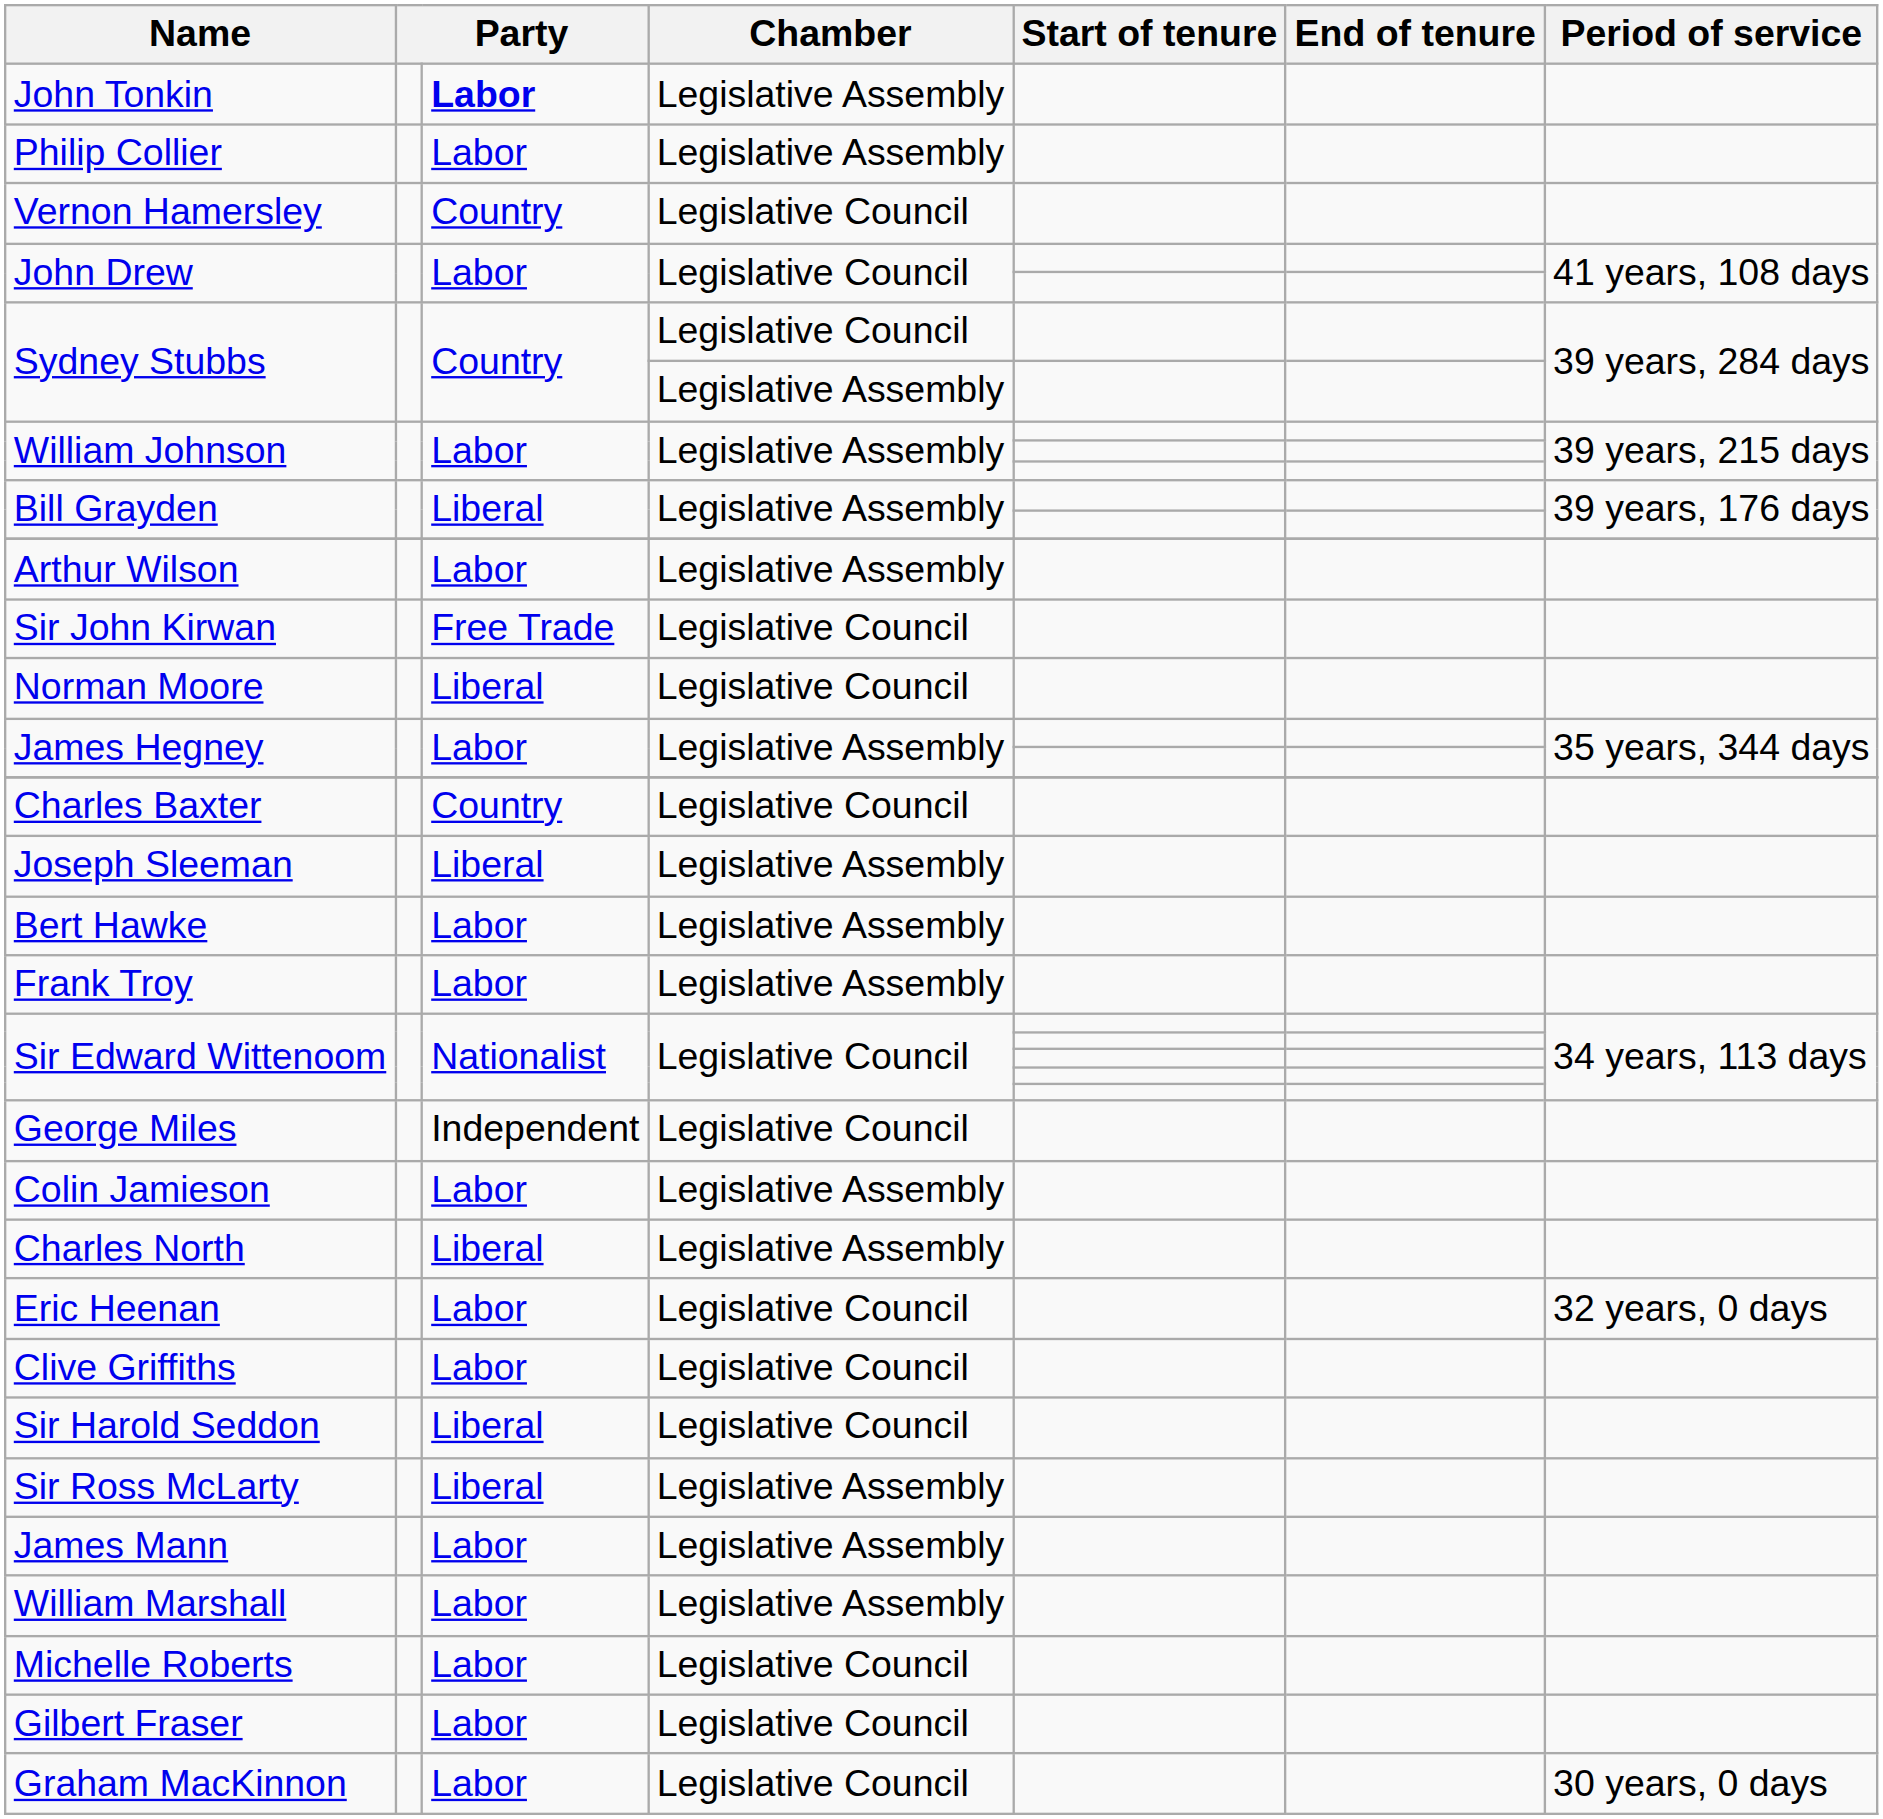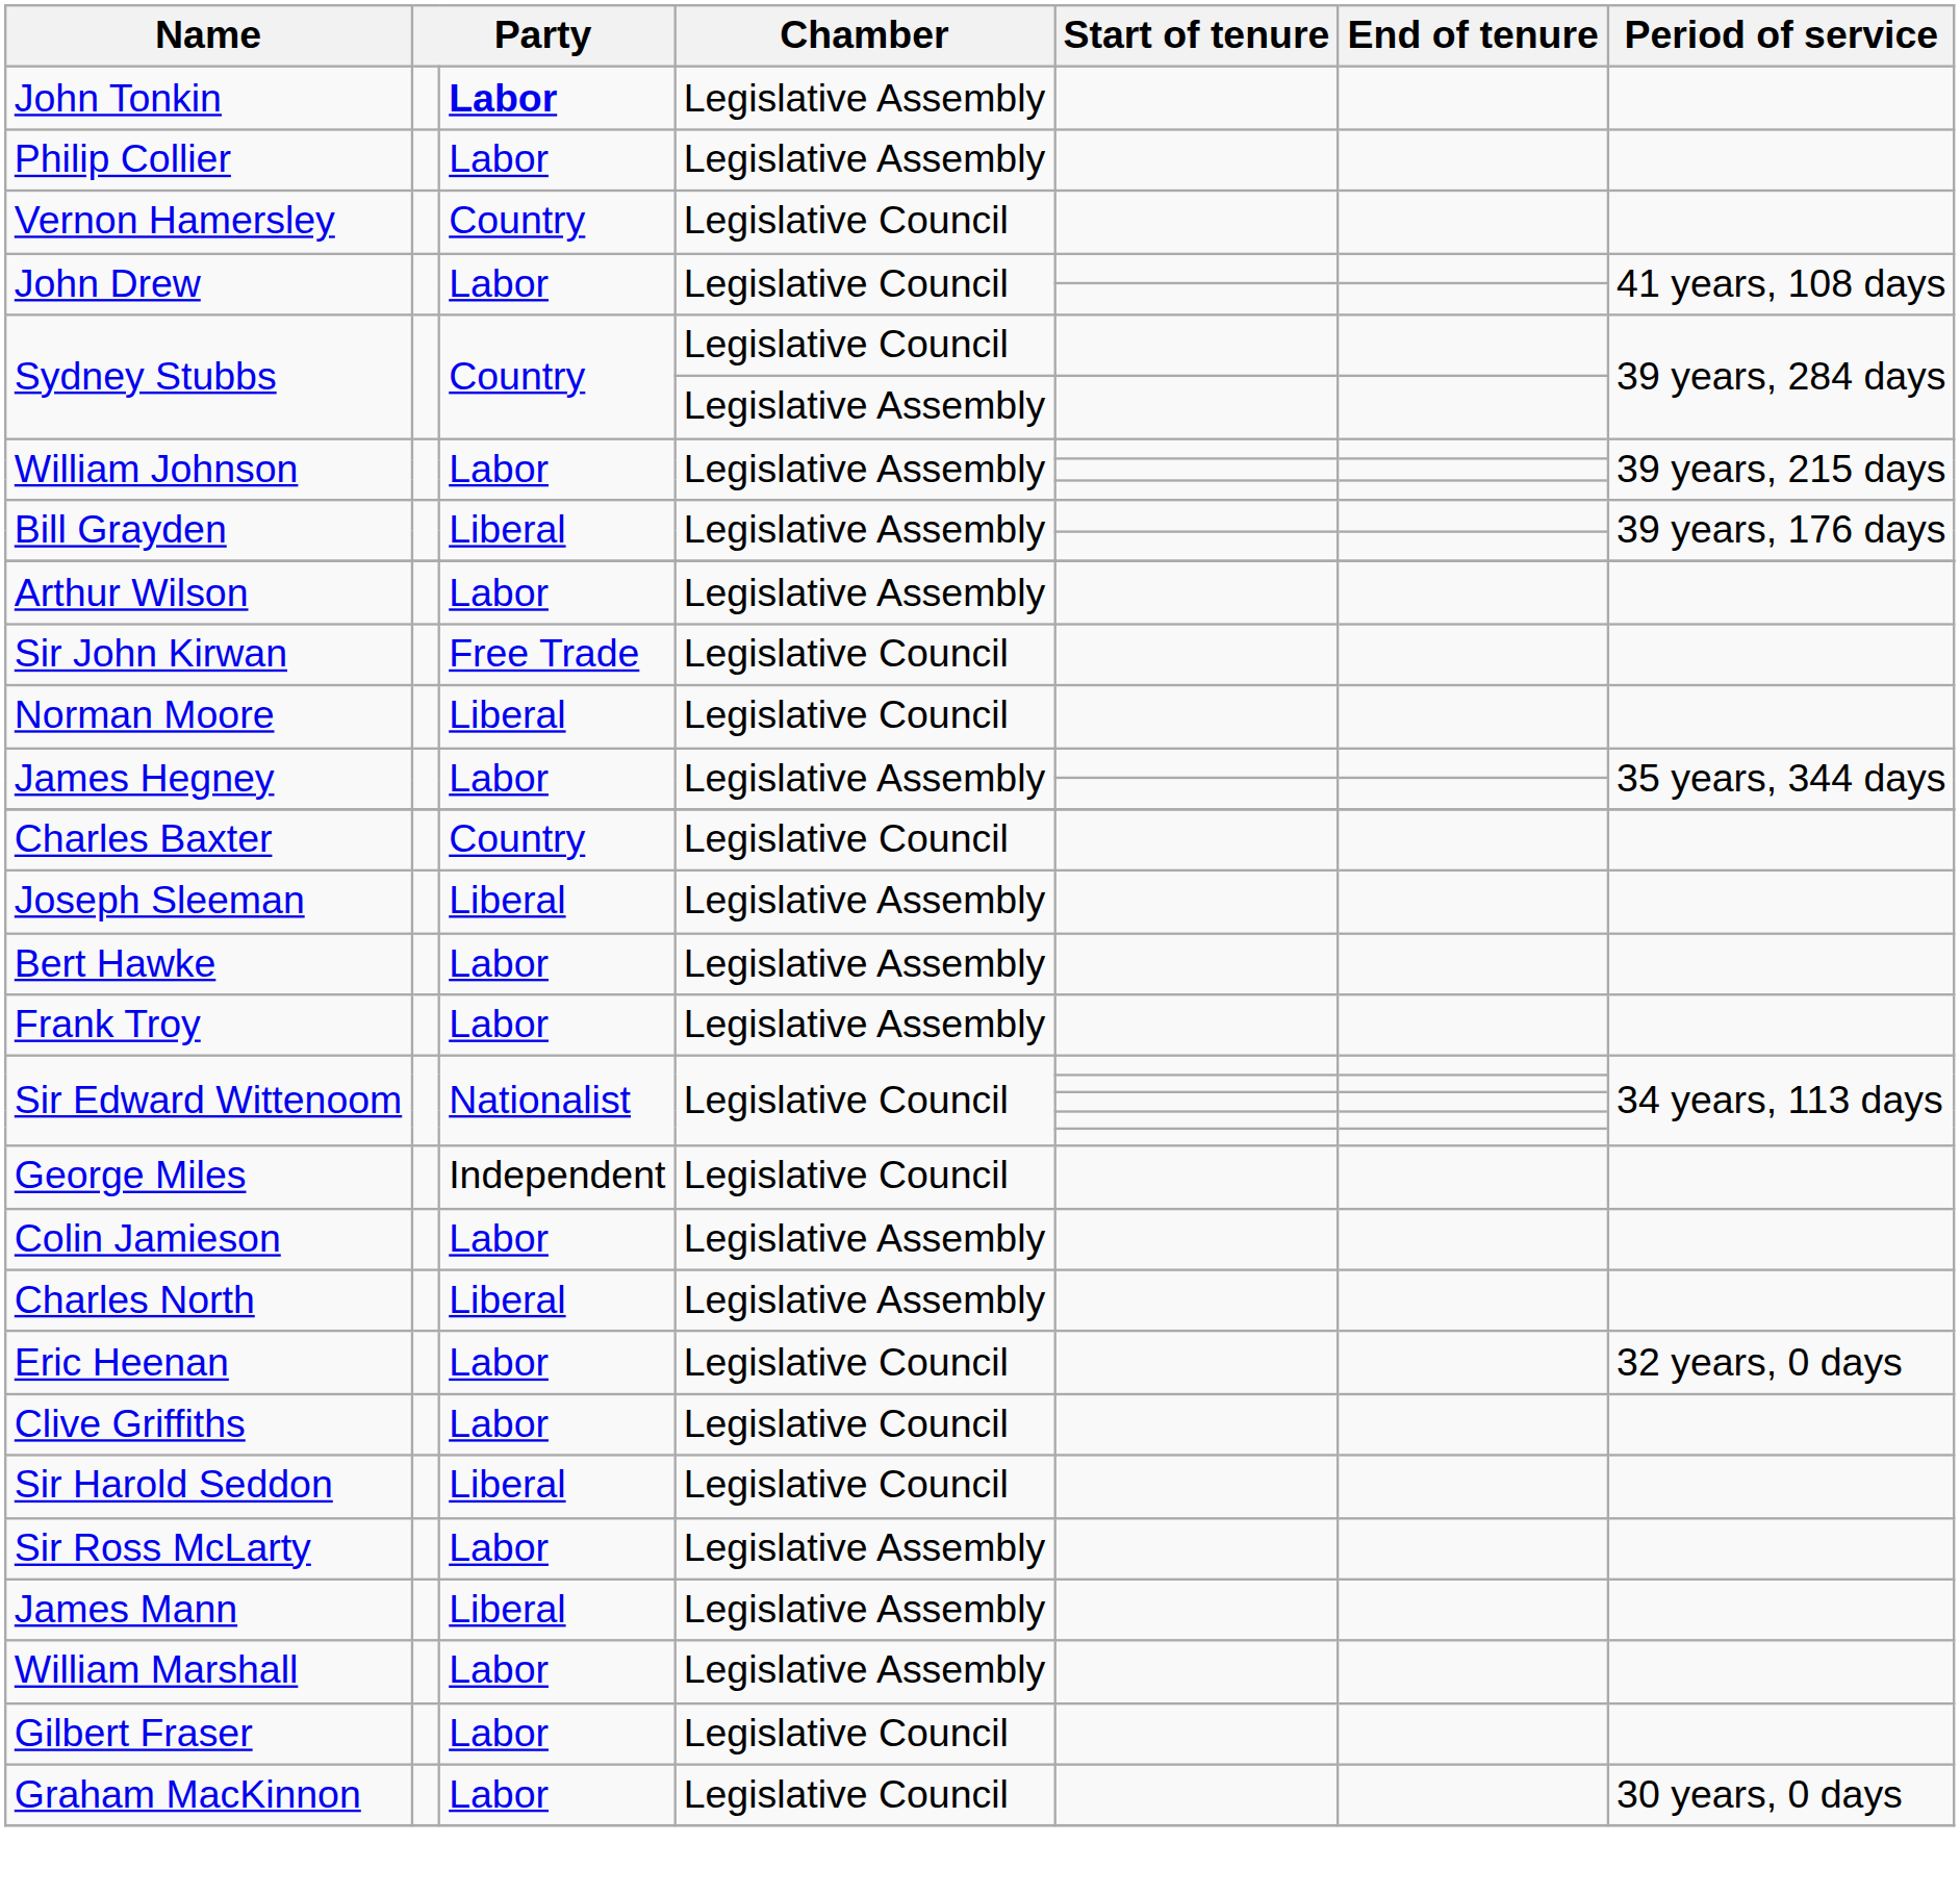Sir Ross McLarty | column 3: Liberal -> Labor
James Mann | column 3: Labor -> Liberal
- row: Michelle Roberts | Labor | Legislative Council
